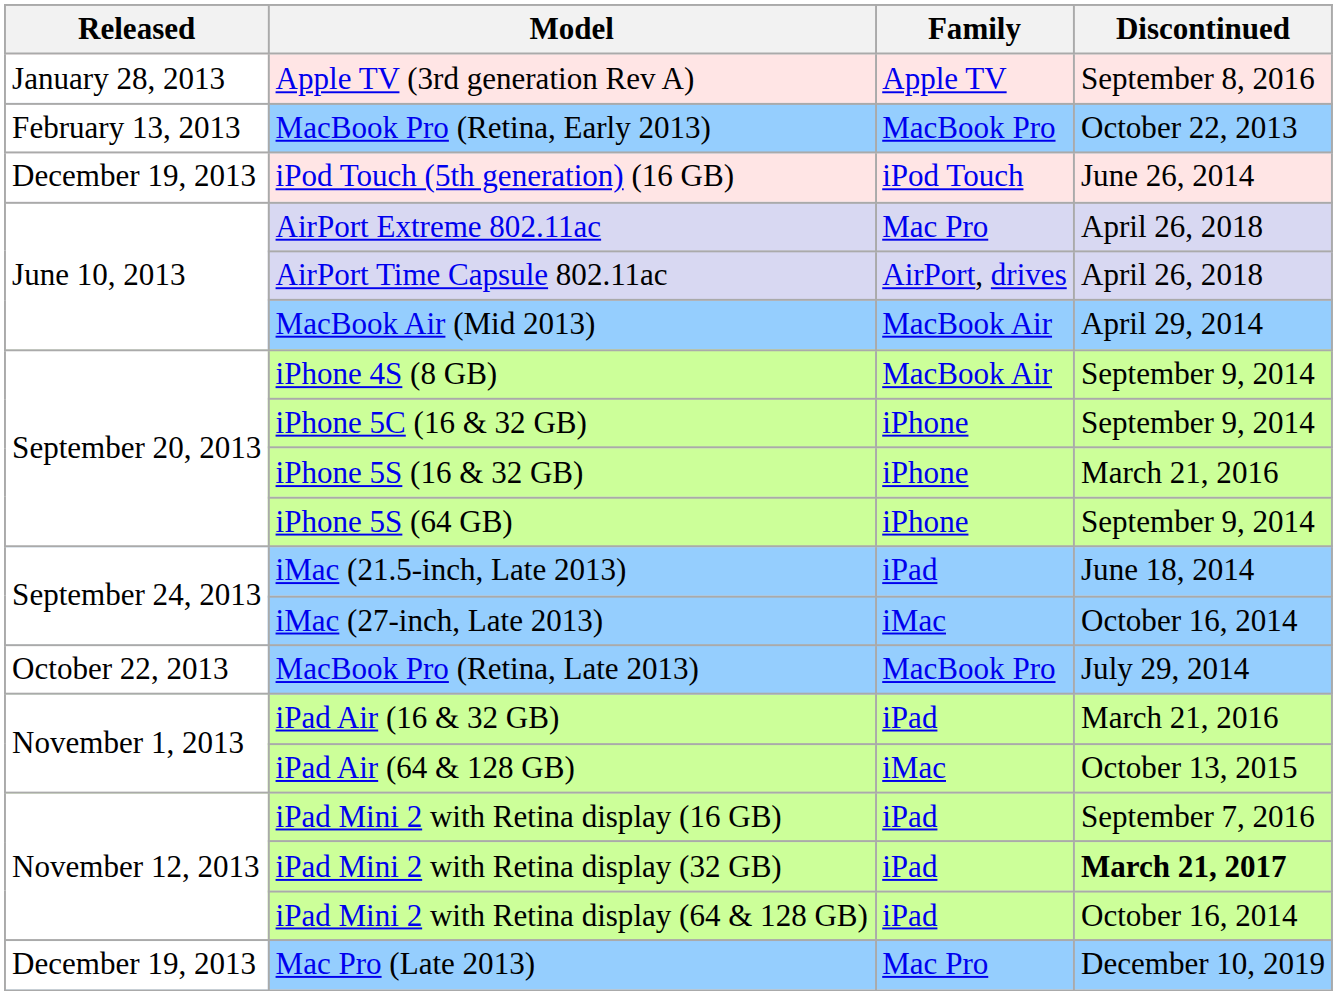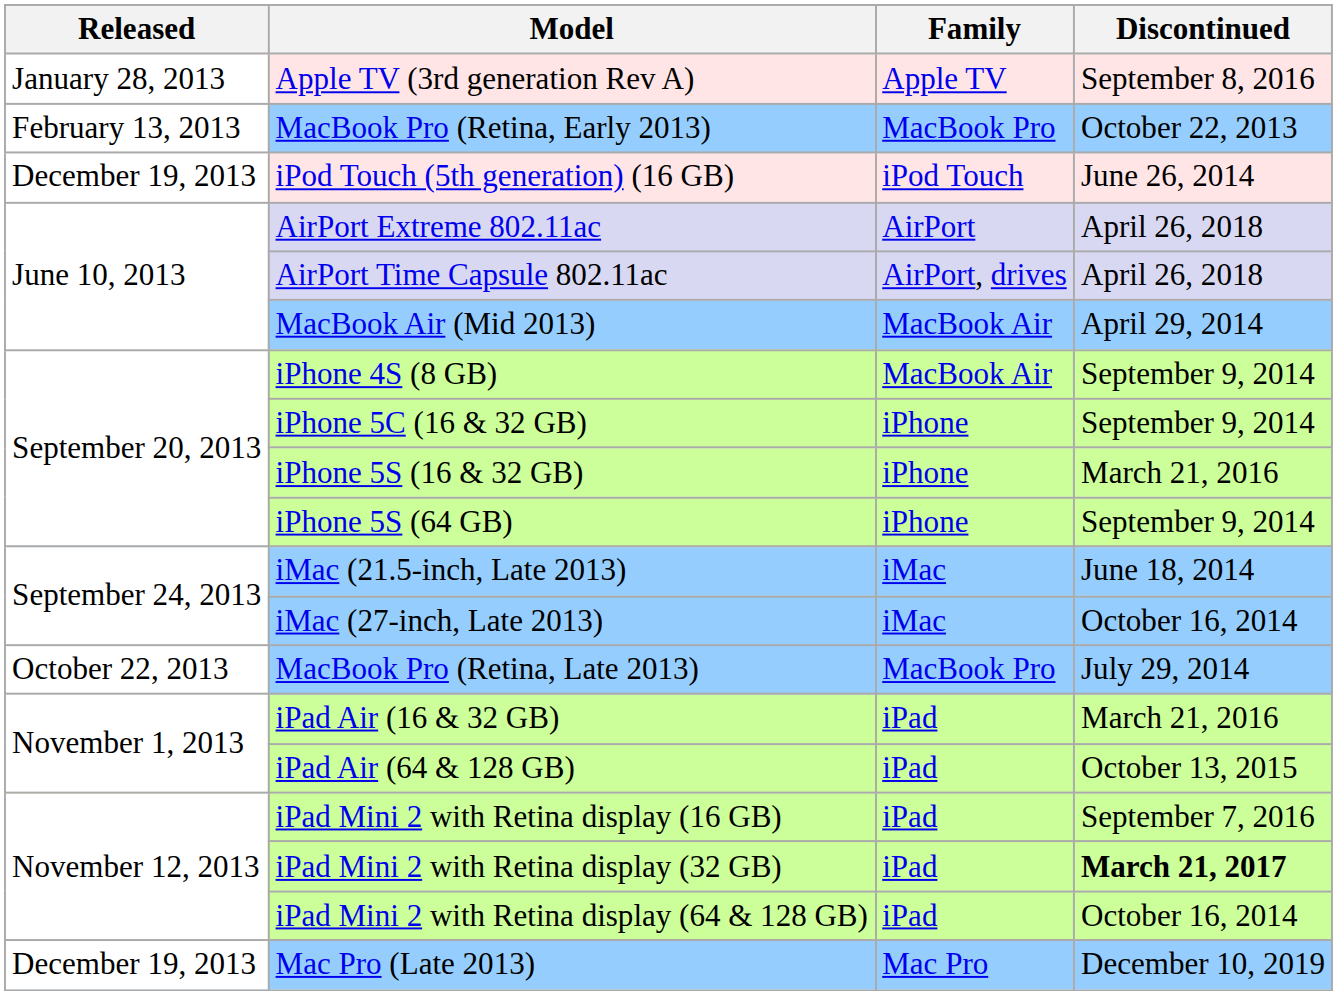AirPort Extreme 802.11ac | Family: Mac Pro -> AirPort
iMac (21.5-inch, Late 2013) | Family: iPad -> iMac
iPad Air (64 & 128 GB) | Family: iMac -> iPad
